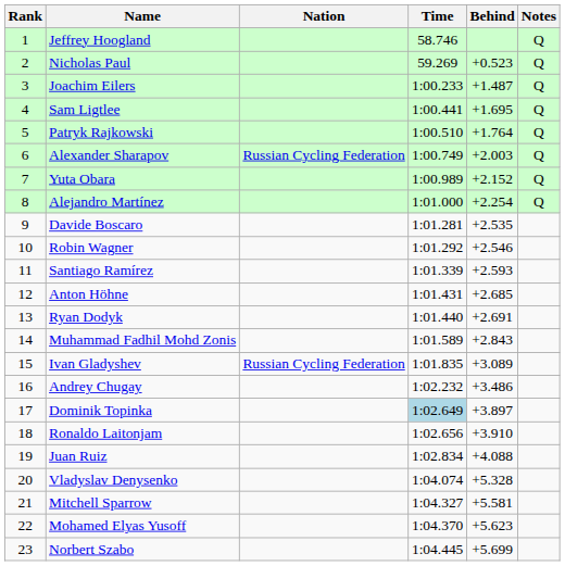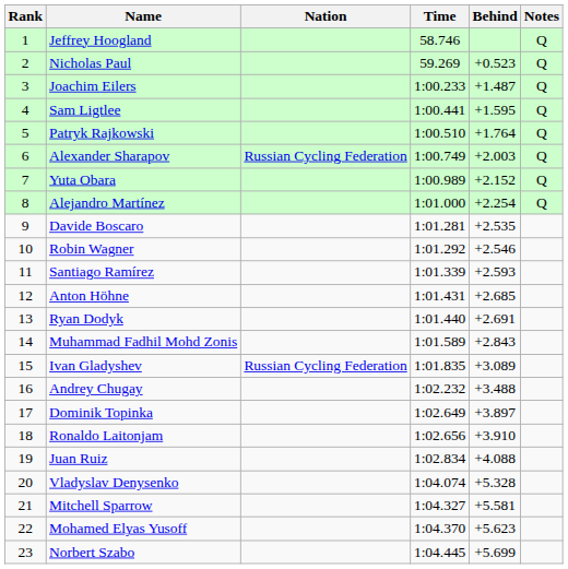Sam Ligtlee | Behind: +1.695 -> +1.595
Andrey Chugay | Behind: +3.486 -> +3.488
Dominik Topinka | Time: lightblue background -> no background
